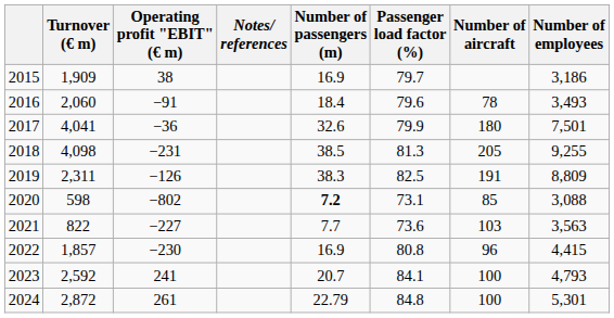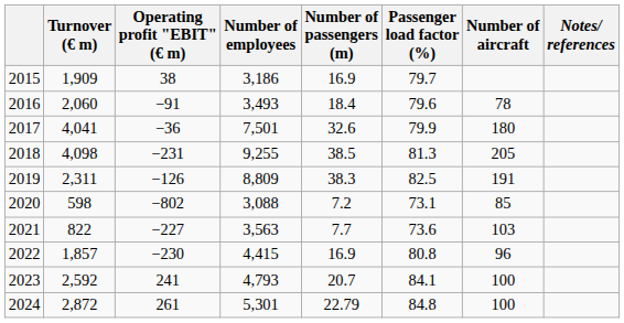columns swapped: Number of employees <-> Notes/ references
2020 | Number of passengers (m): bold -> normal
